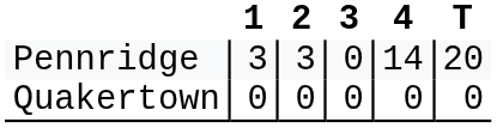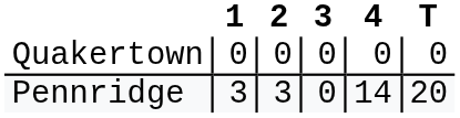rows swapped: Quakertown <-> Pennridge
